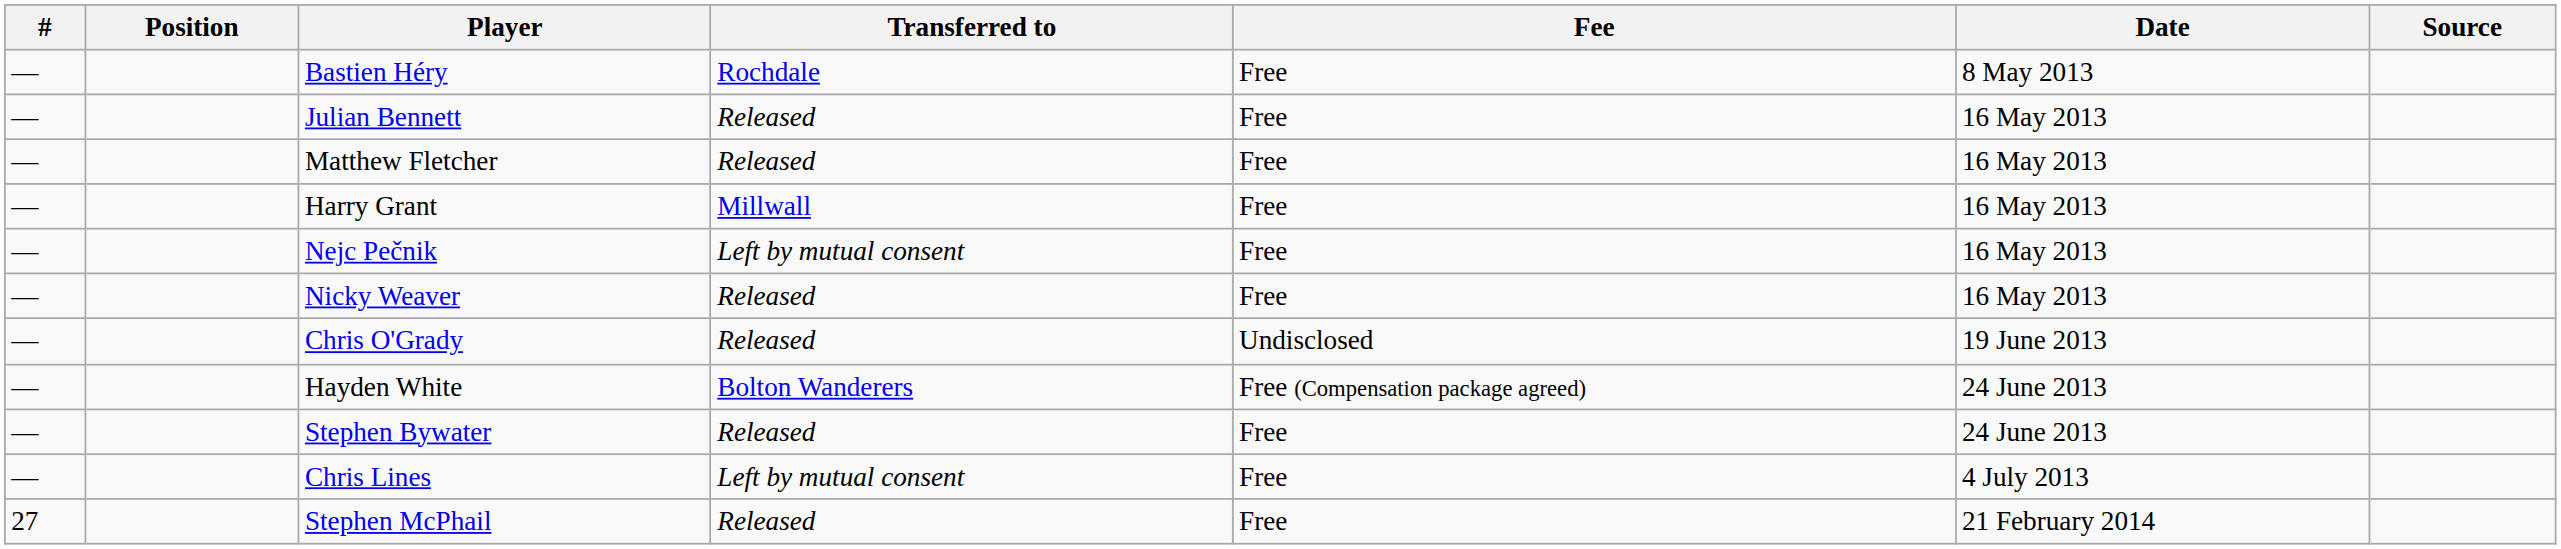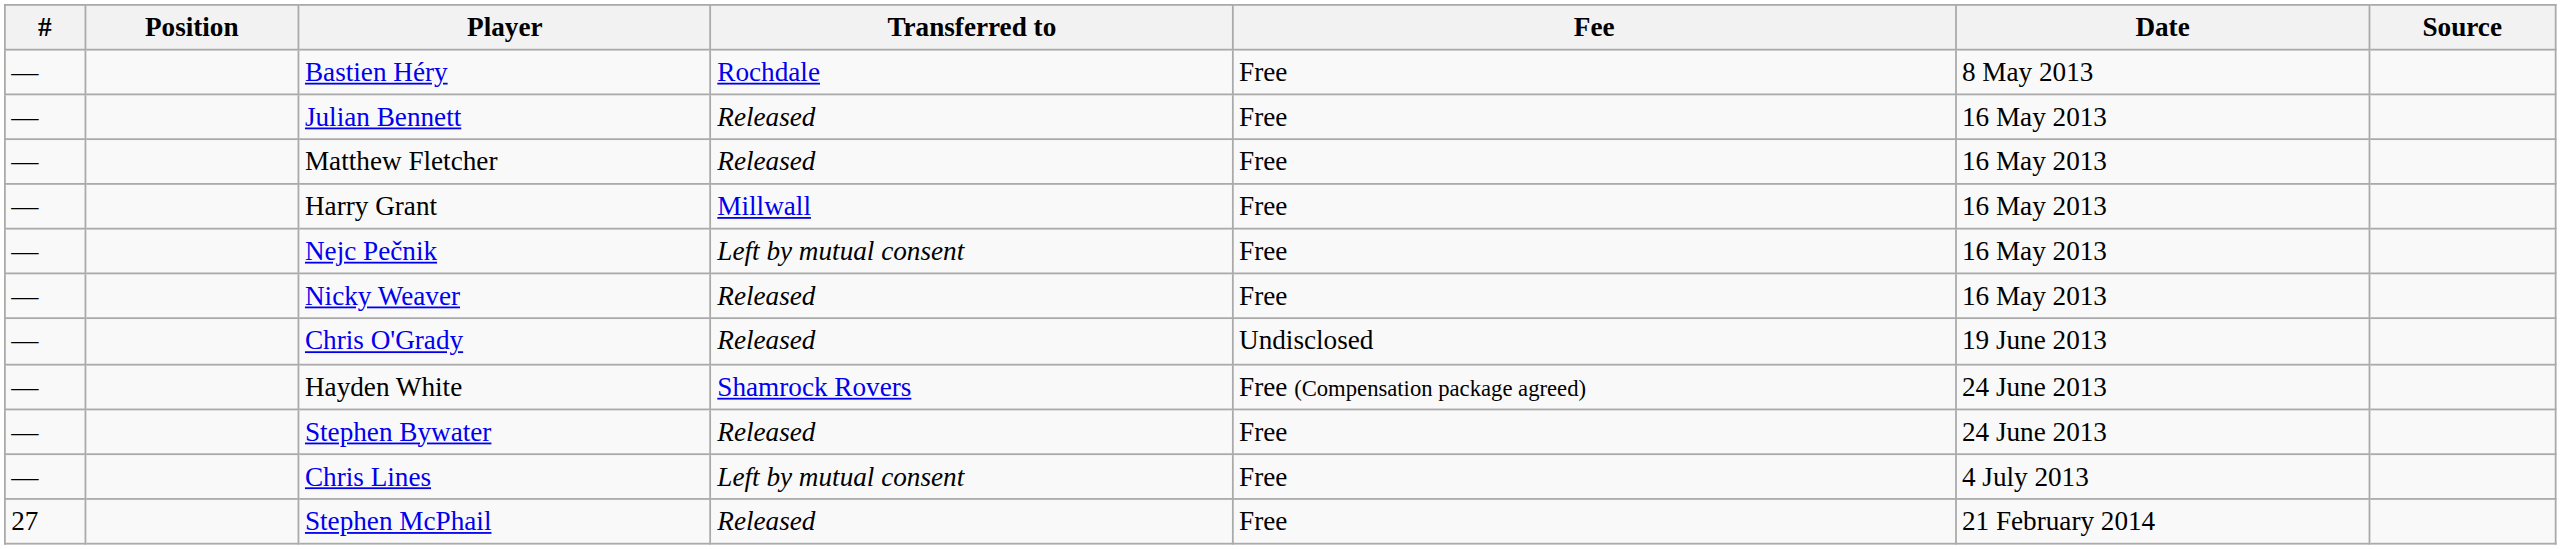Hayden White | Transferred to: Bolton Wanderers -> Shamrock Rovers
